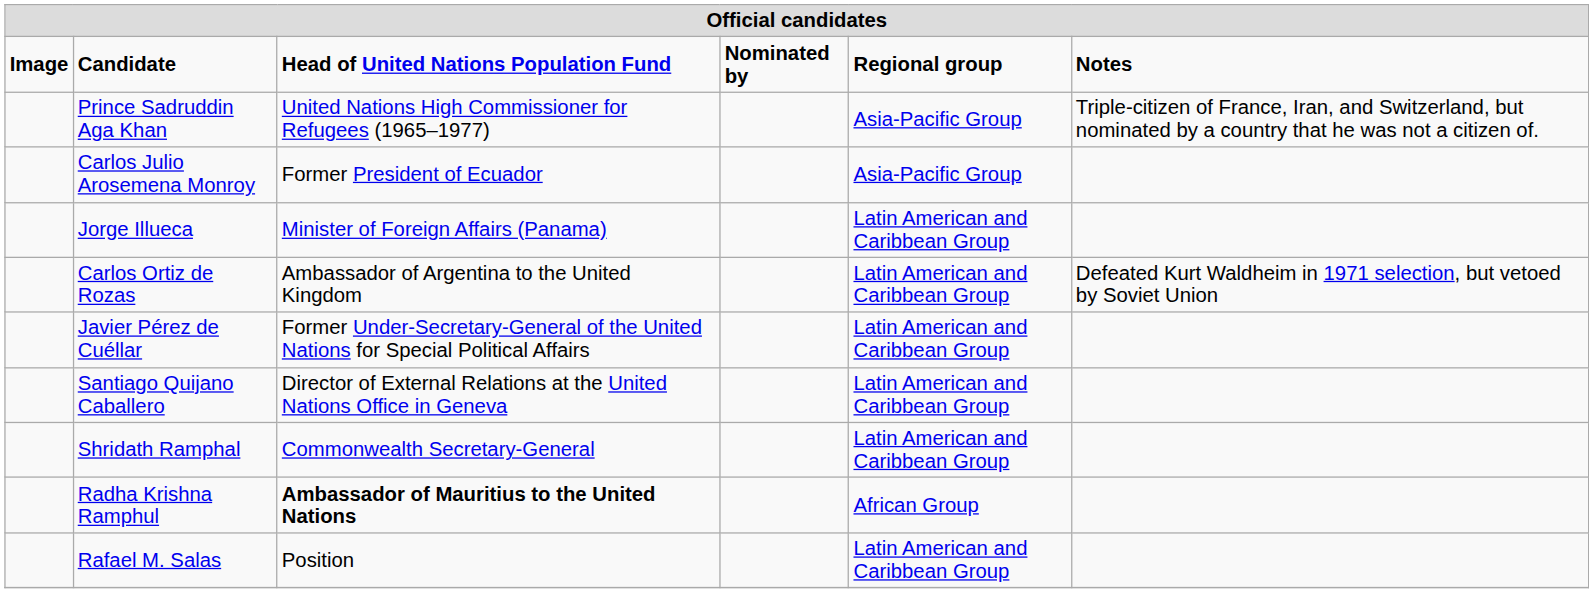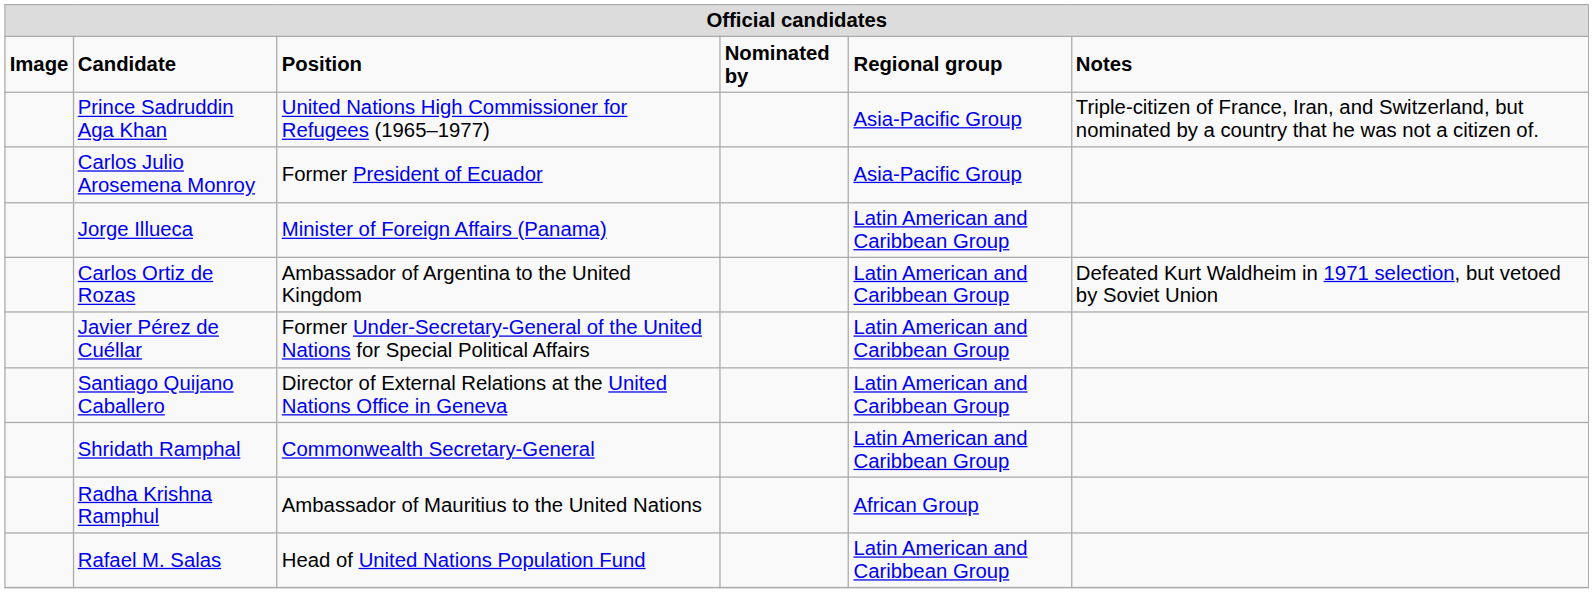Candidate | column 3: Head of United Nations Population Fund -> Position
Radha Krishna Ramphul | column 3: bold -> normal
Rafael M. Salas | column 3: Position -> Head of United Nations Population Fund
